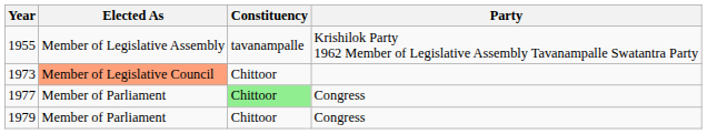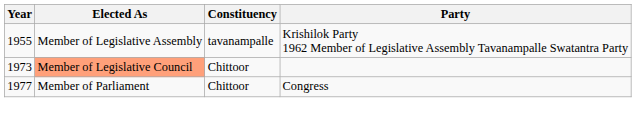1977 | Constituency: lightgreen background -> no background
- row: 1979 | Member of Parliament | Chittoor | Congress
